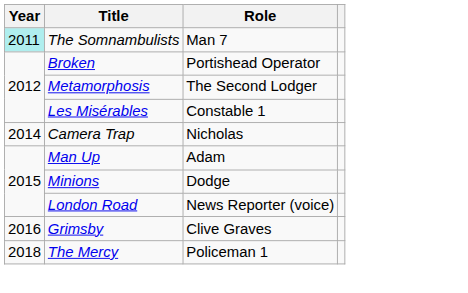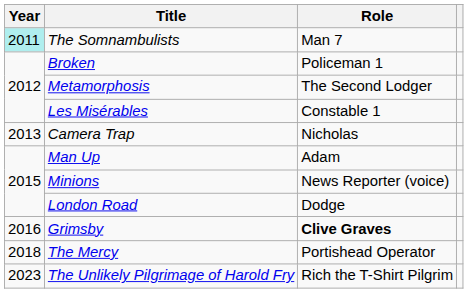Broken | Role: Portishead Operator -> Policeman 1
Camera Trap | Year: 2014 -> 2013
Minions | Role: Dodge -> News Reporter (voice)
London Road | Role: News Reporter (voice) -> Dodge
Grimsby | Role: normal -> bold
The Mercy | Role: Policeman 1 -> Portishead Operator
+ row: 2023 | The Unlikely Pilgrimage of Harold Fry | Rich the T-Shirt Pilgrim
